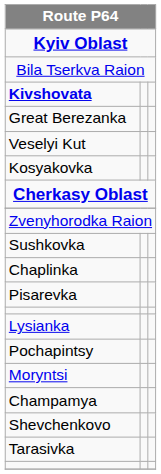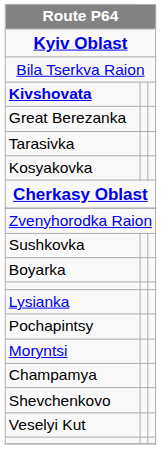rows swapped: Veselyi Kut <-> Tarasivka
- row: Chaplinka
+ row: Boyarka
- row: Pisarevka
